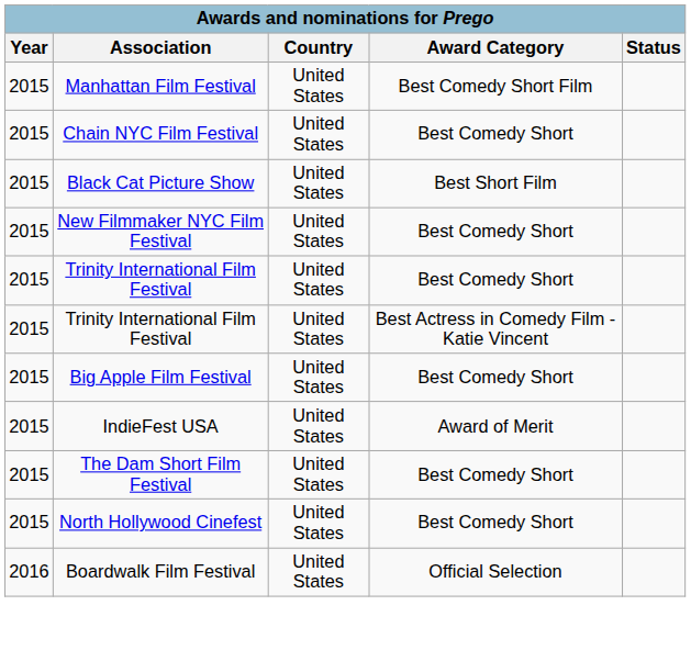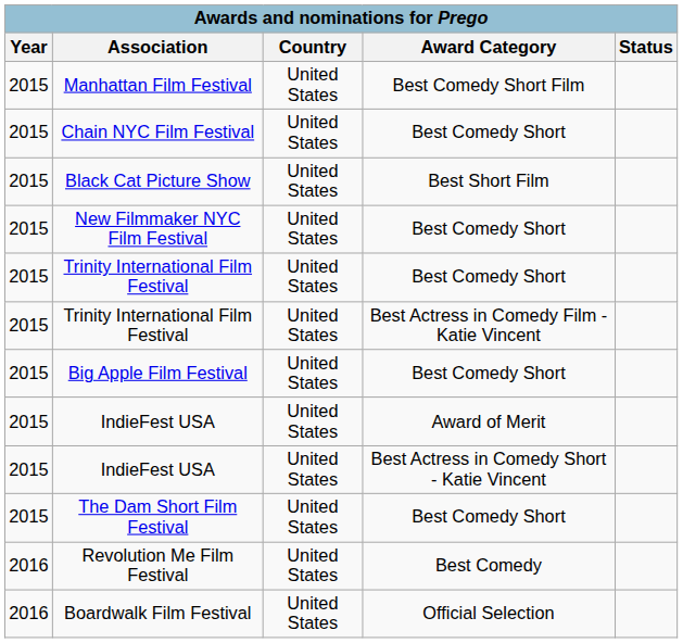+ row: 2015 | IndieFest USA | United States | Best Actress in Comedy Short - Katie Vincent
- row: 2015 | North Hollywood Cinefest | United States | Best Comedy Short
+ row: 2016 | Revolution Me Film Festival | United States | Best Comedy
